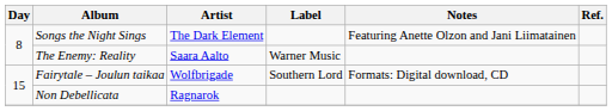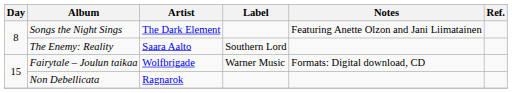The Enemy: Reality | Label: Warner Music -> Southern Lord
Fairytale – Joulun taikaa | Label: Southern Lord -> Warner Music
